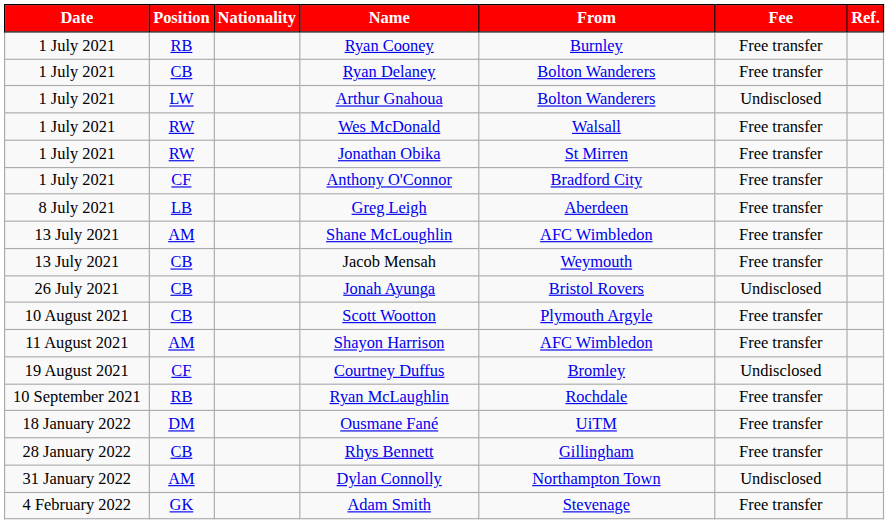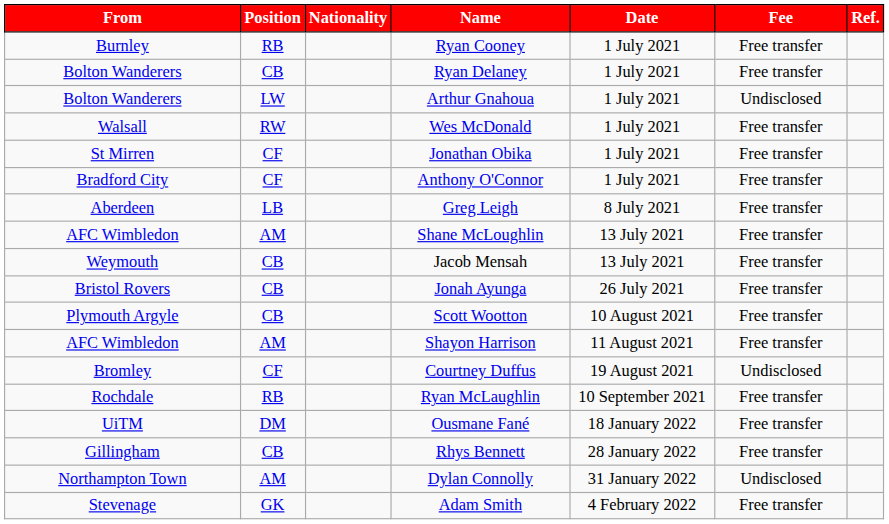columns swapped: Date <-> From
Jonathan Obika | Position: RW -> CF
Jonah Ayunga | Fee: Undisclosed -> Free transfer
